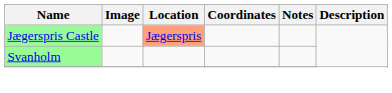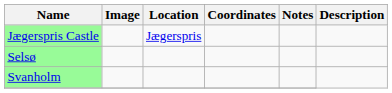Jægerspris Castle | Location: lightsalmon background -> no background
+ row: Selsø
